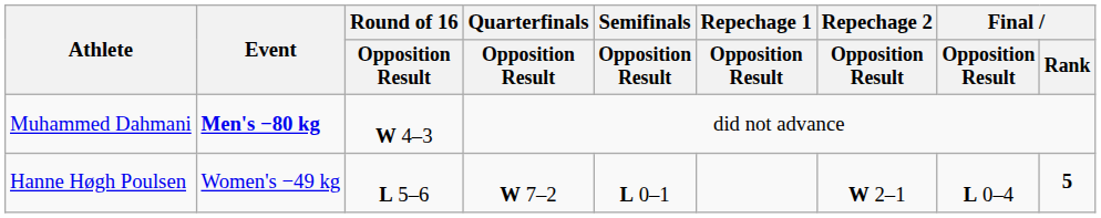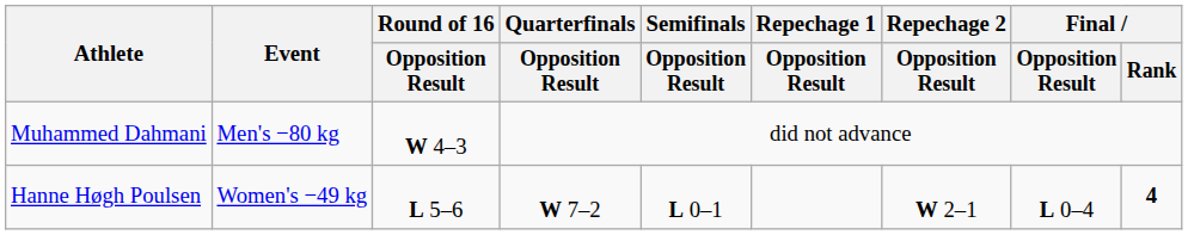Muhammed Dahmani | Event: bold -> normal
Hanne Høgh Poulsen | Final / Rank: 5 -> 4
